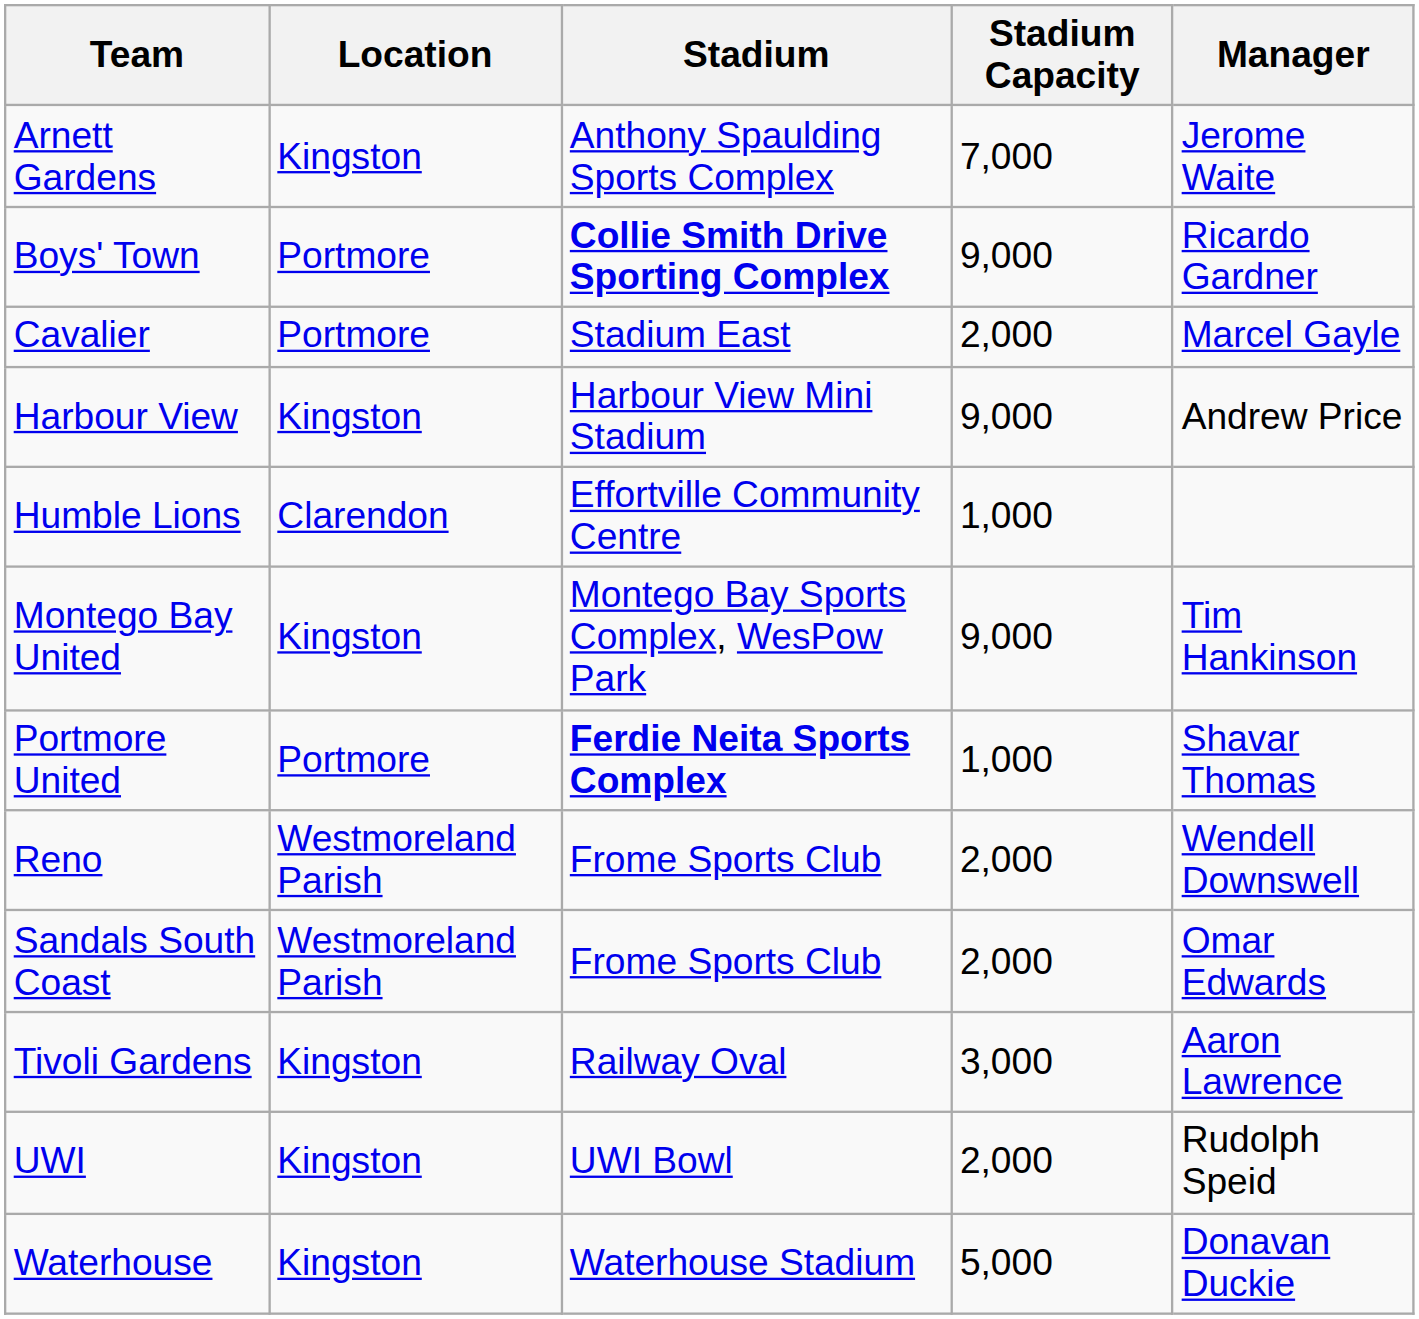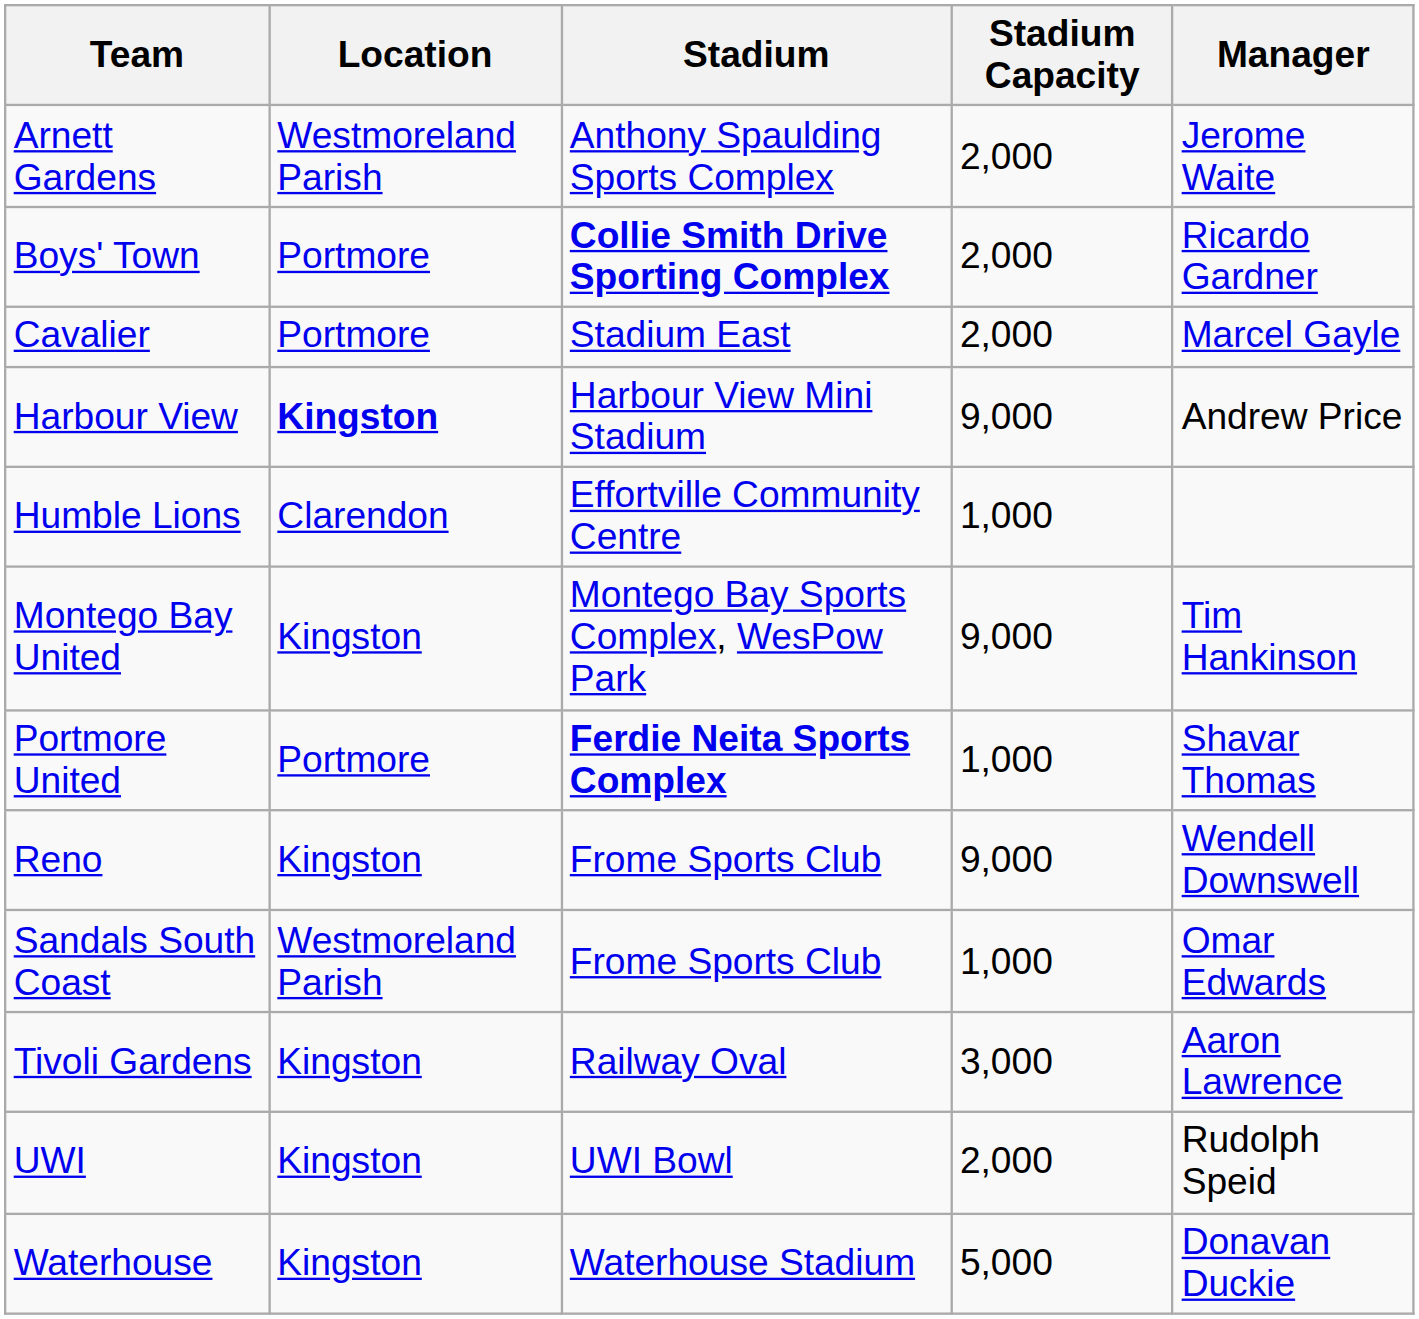Arnett Gardens | Location: Kingston -> Westmoreland Parish
Arnett Gardens | Stadium Capacity: 7,000 -> 2,000
Boys' Town | Stadium Capacity: 9,000 -> 2,000
Harbour View | Location: normal -> bold
Reno | Location: Westmoreland Parish -> Kingston
Reno | Stadium Capacity: 2,000 -> 9,000
Sandals South Coast | Stadium Capacity: 2,000 -> 1,000
